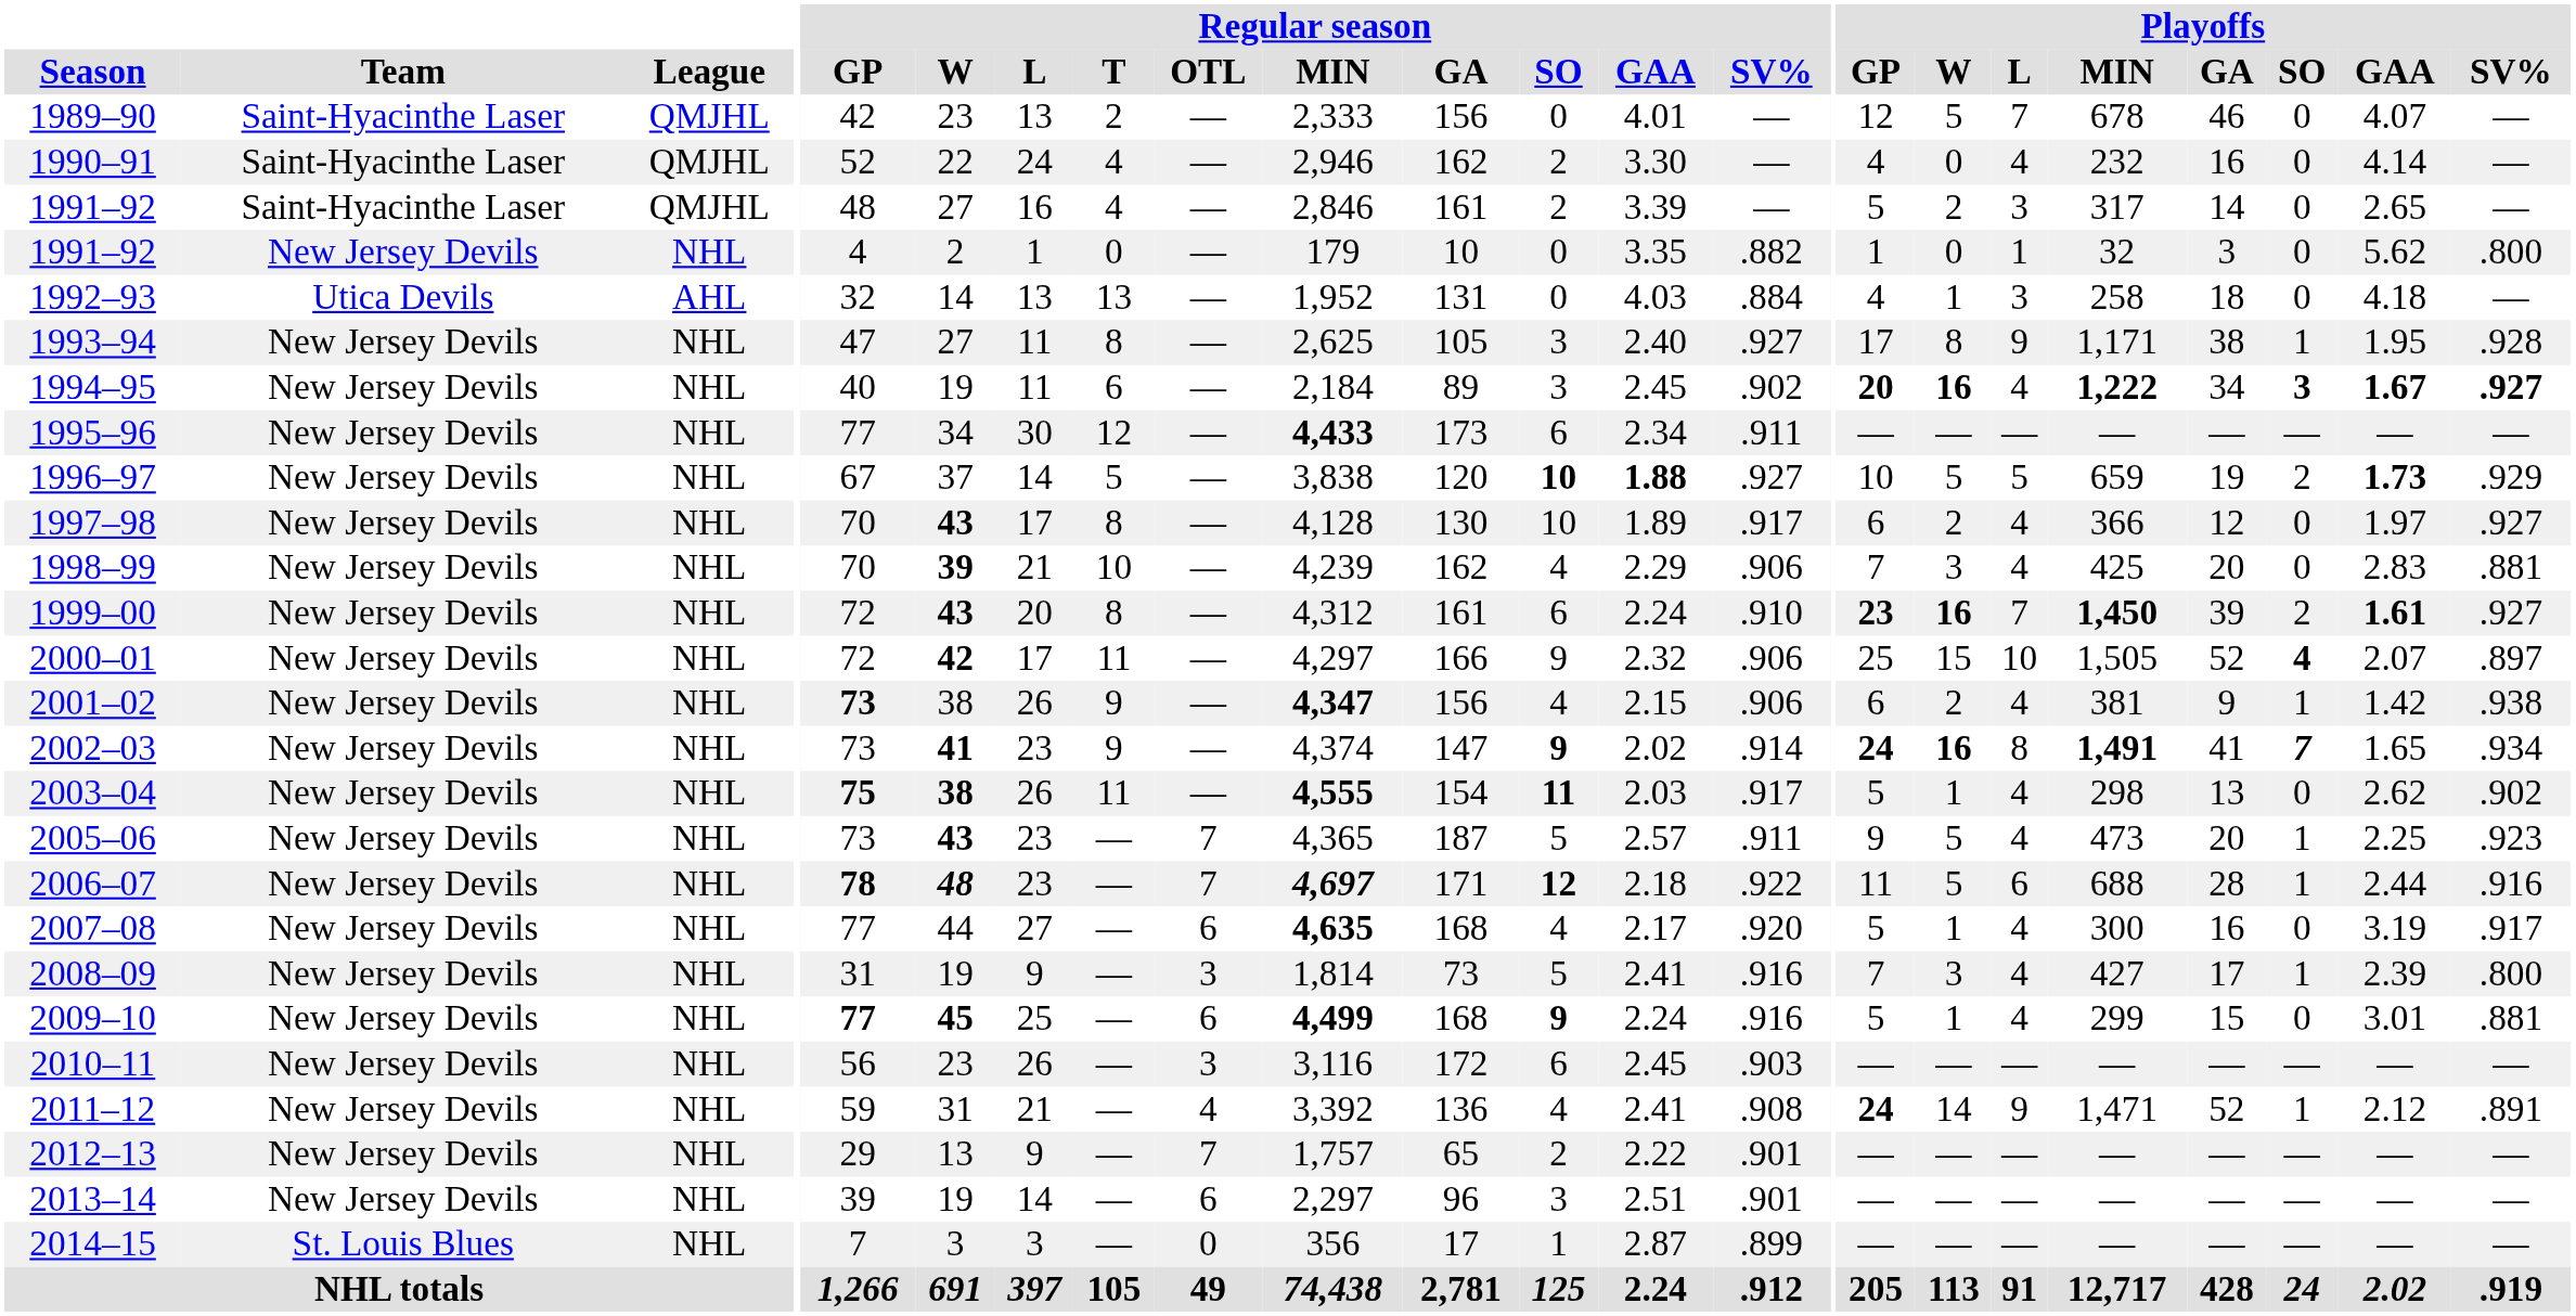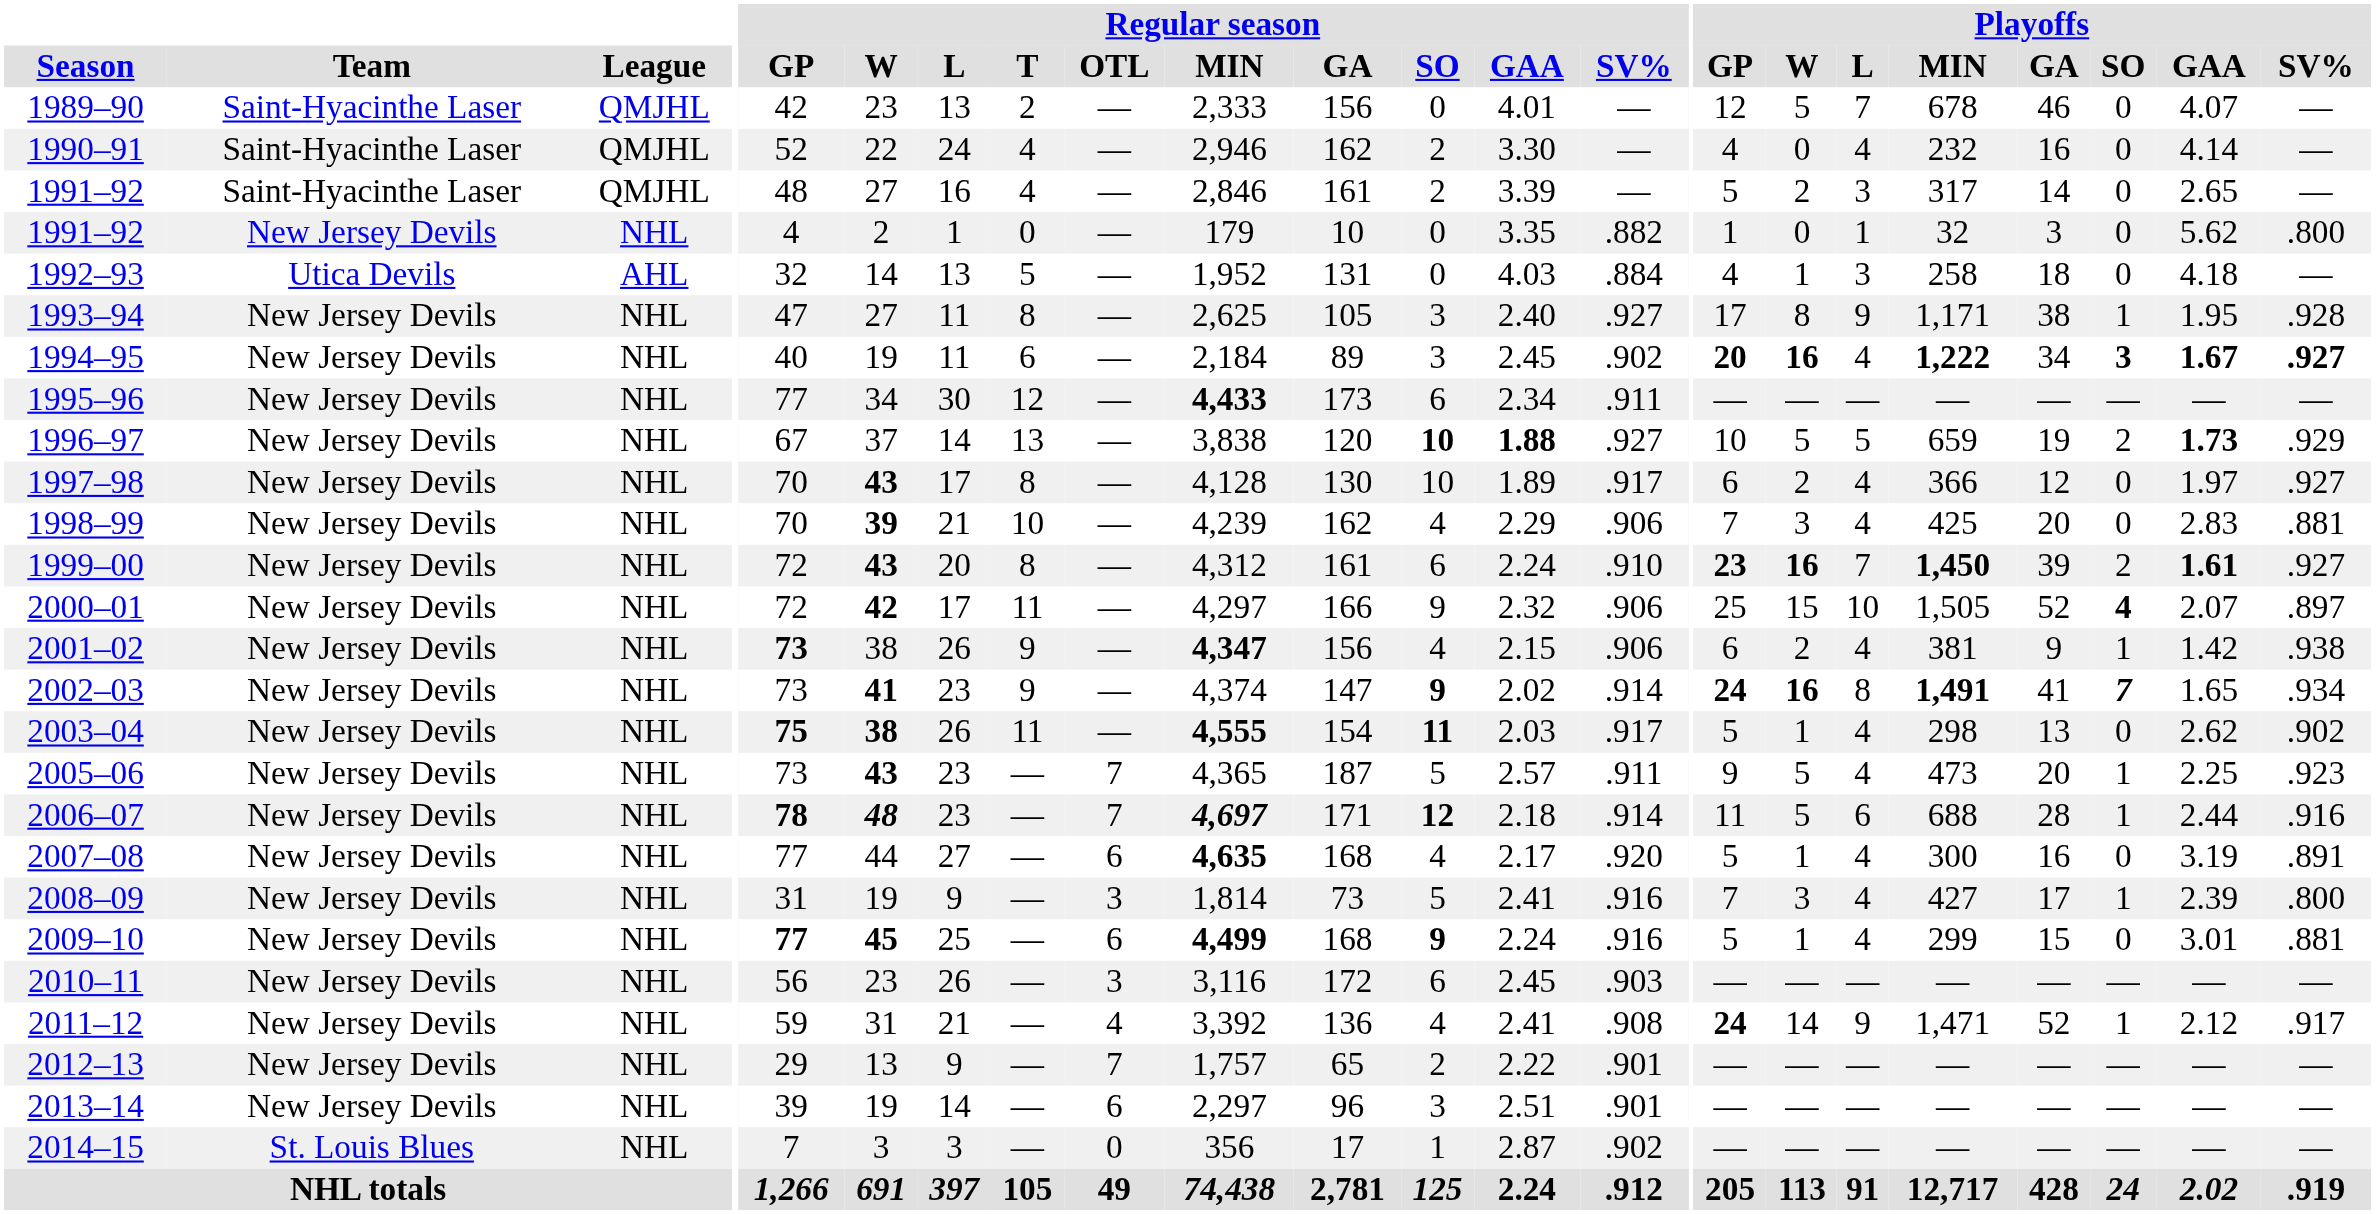1992–93 | Regular season / T: 13 -> 5
1996–97 | Regular season / T: 5 -> 13
2006–07 | Regular season / SV%: .922 -> .914
2007–08 | Playoffs / SV%: .917 -> .891
2011–12 | Playoffs / SV%: .891 -> .917
2014–15 | Regular season / SV%: .899 -> .902
